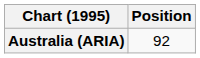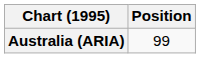Australia (ARIA) | Position: 92 -> 99
